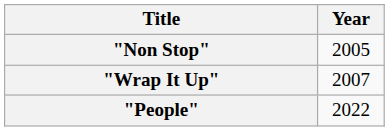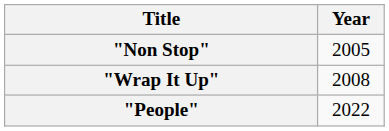"Wrap It Up" | Year: 2007 -> 2008
